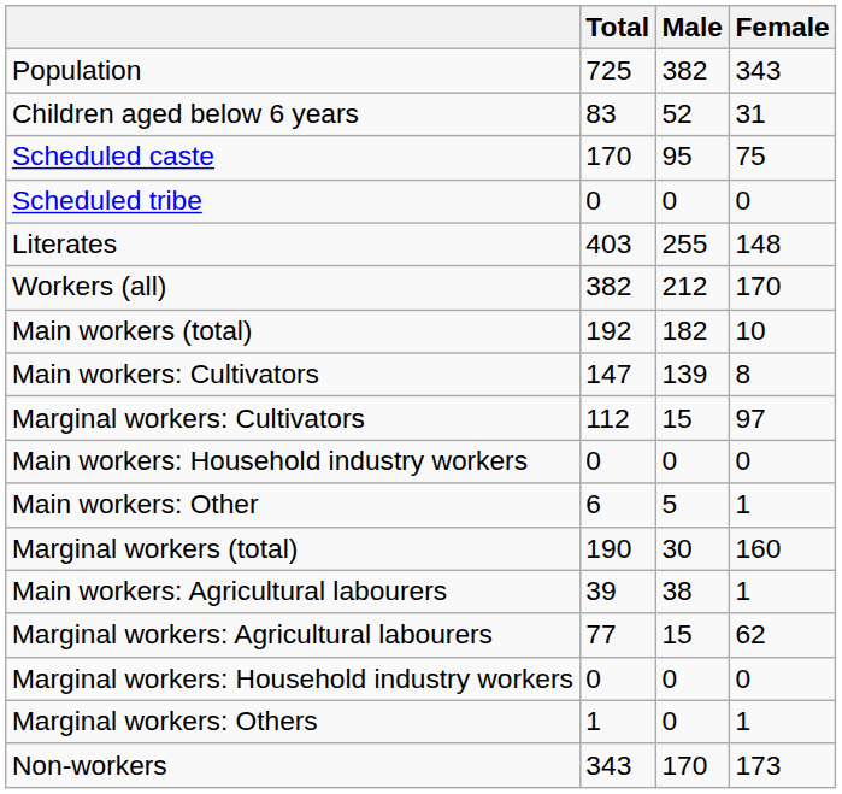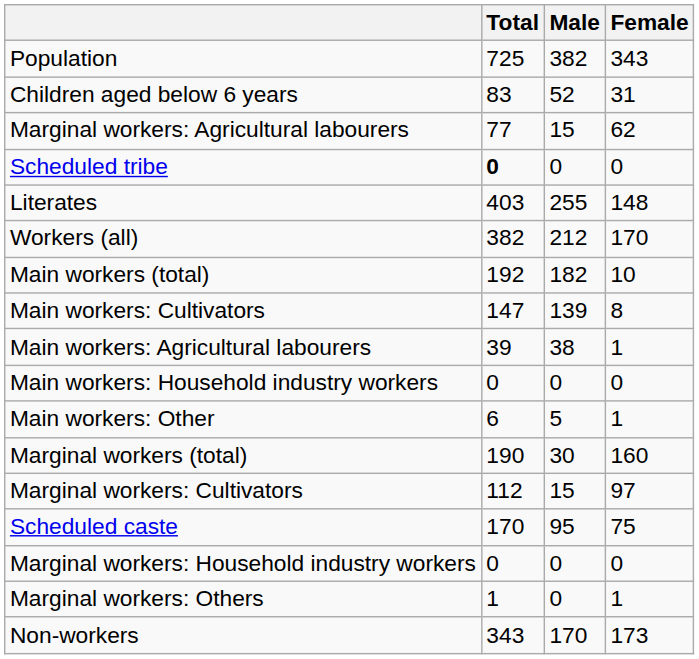rows swapped: Scheduled caste <-> Marginal workers: Agricultural labourers
Scheduled tribe | Total: normal -> bold
rows swapped: Main workers: Agricultural labourers <-> Marginal workers: Cultivators
